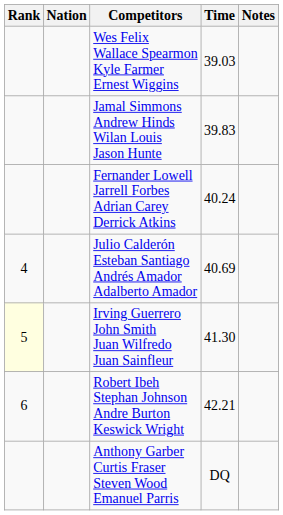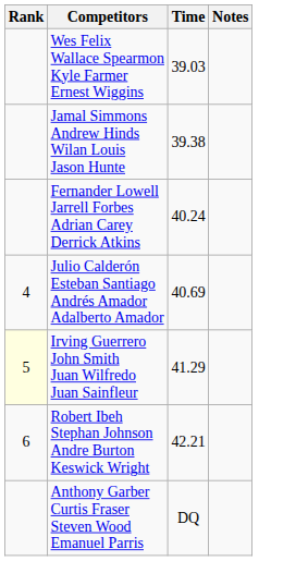- column: Nation
Jamal Simmons Andrew Hinds Wilan Louis Jason Hunte | Time: 39.83 -> 39.38
Irving Guerrero John Smith Juan Wilfredo Juan Sainfleur | Time: 41.30 -> 41.29
